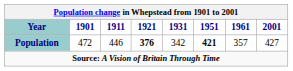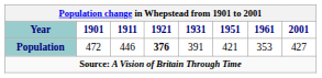Population | 1931: 342 -> 391
Population | 1951: bold -> normal
Population | 1961: 357 -> 353
